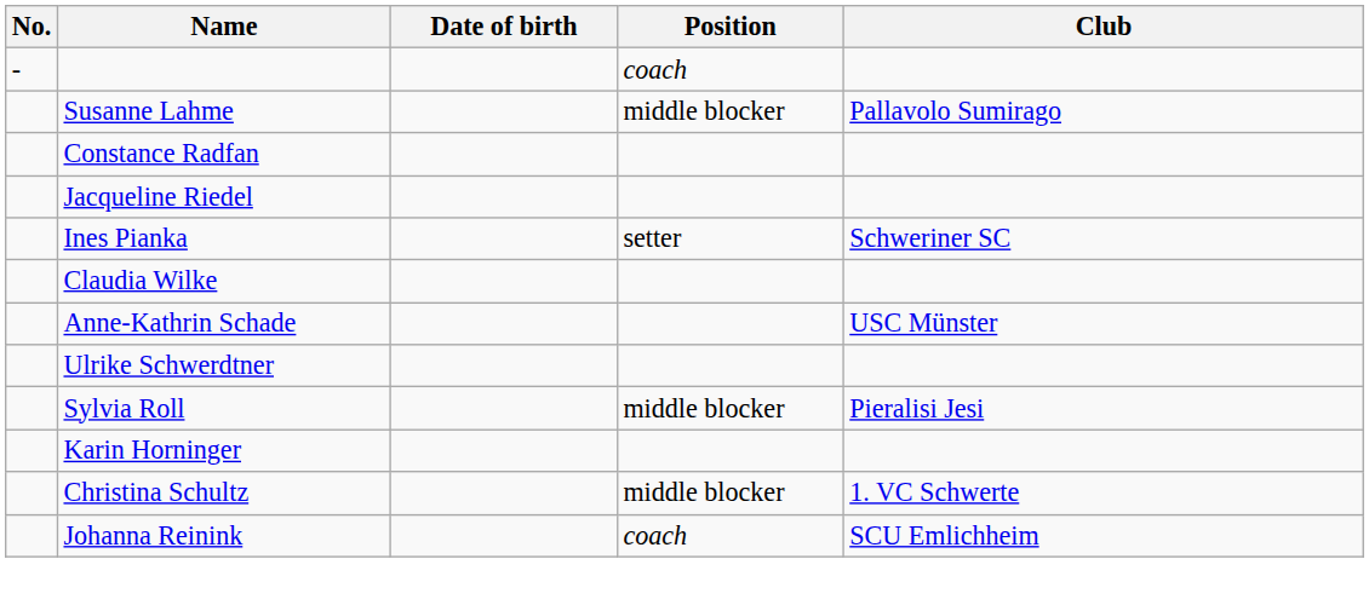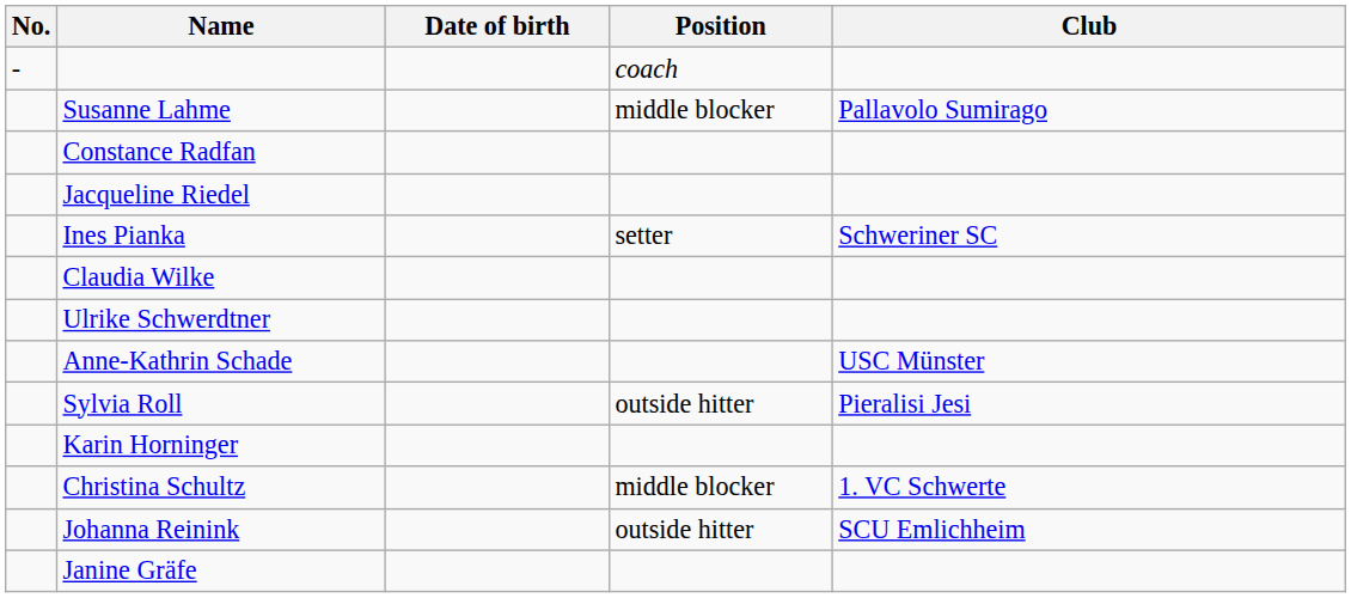rows swapped: Anne-Kathrin Schade <-> Ulrike Schwerdtner
Sylvia Roll | Position: middle blocker -> outside hitter
Johanna Reinink | Position: coach -> outside hitter
+ row: Janine Gräfe
